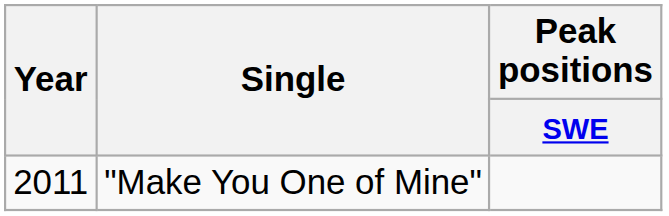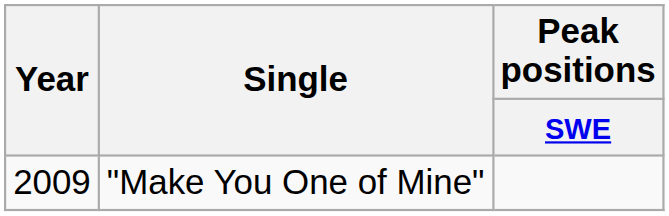"Make You One of Mine" | Year: 2011 -> 2009
